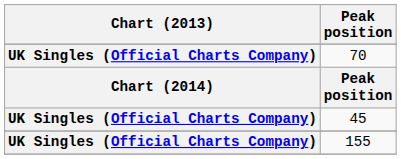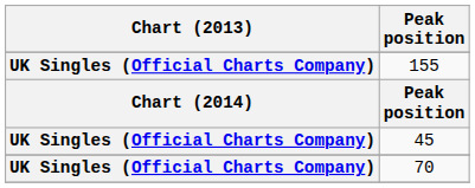rows swapped: 155 <-> 70
